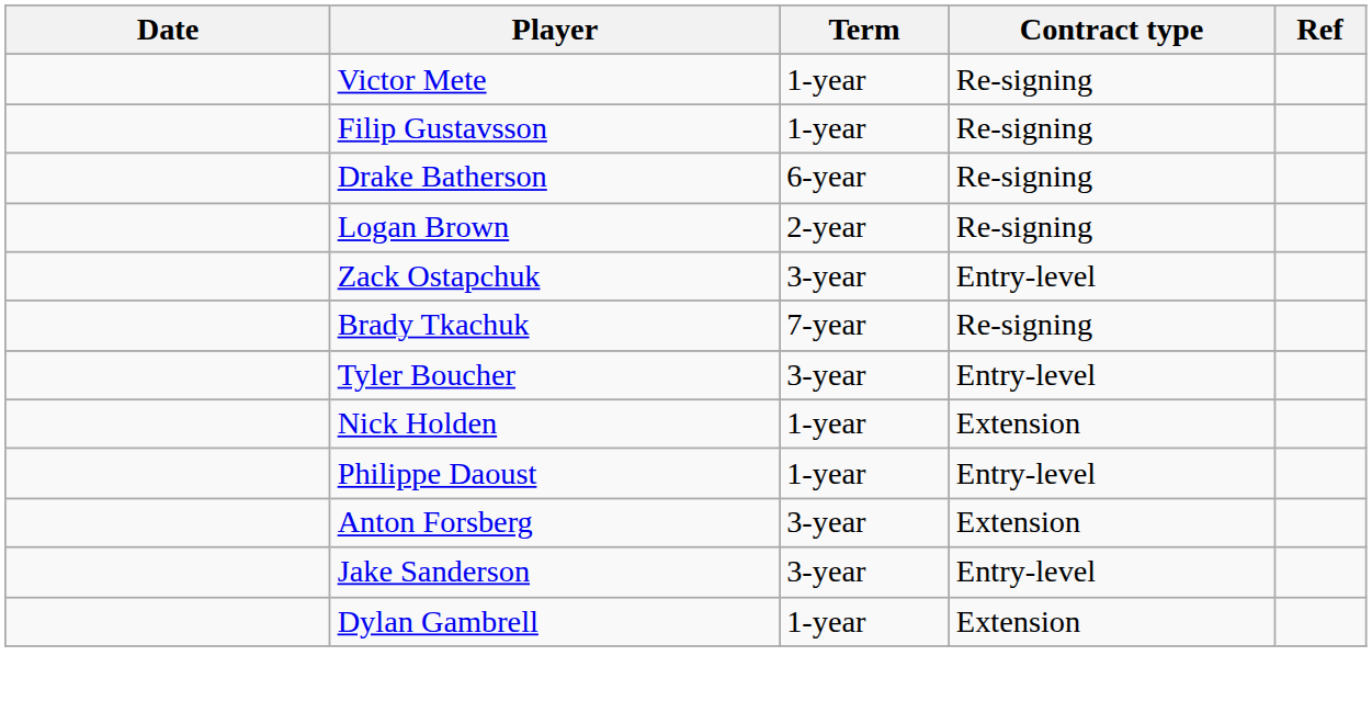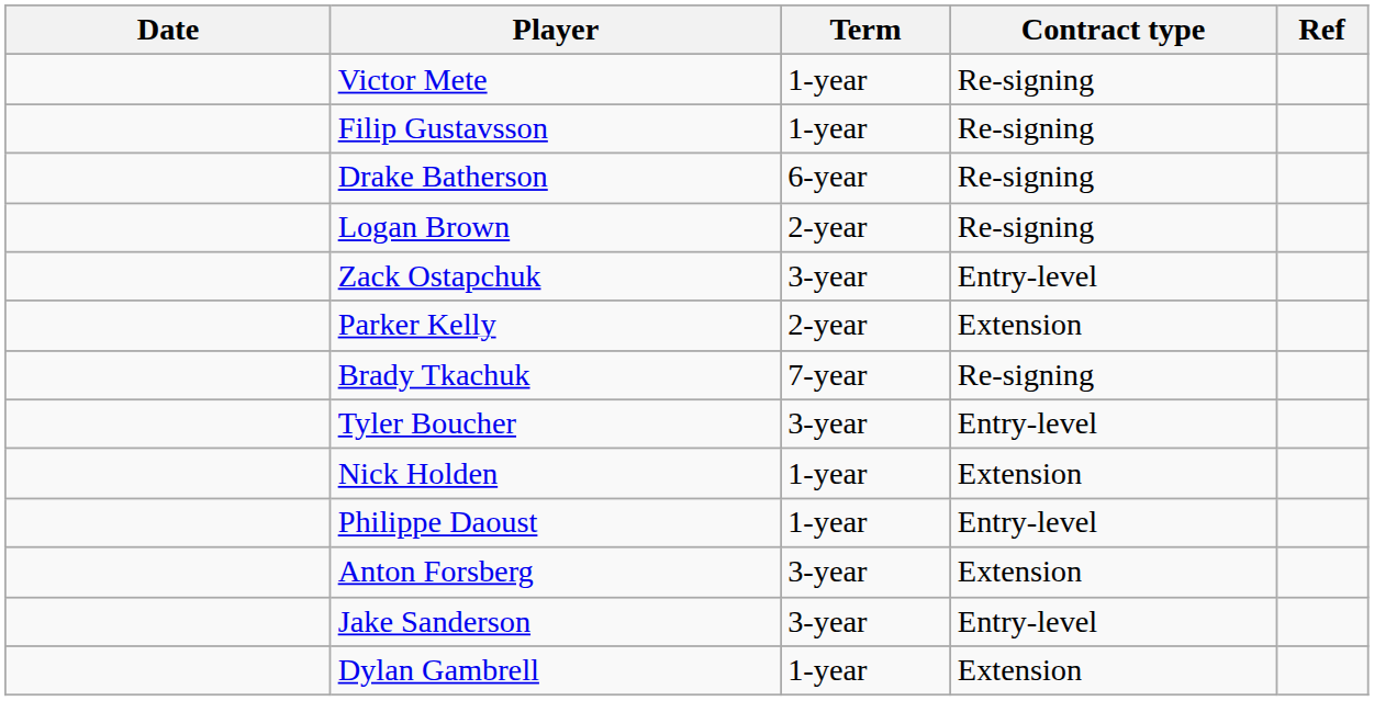+ row: Parker Kelly | 2-year | Extension
